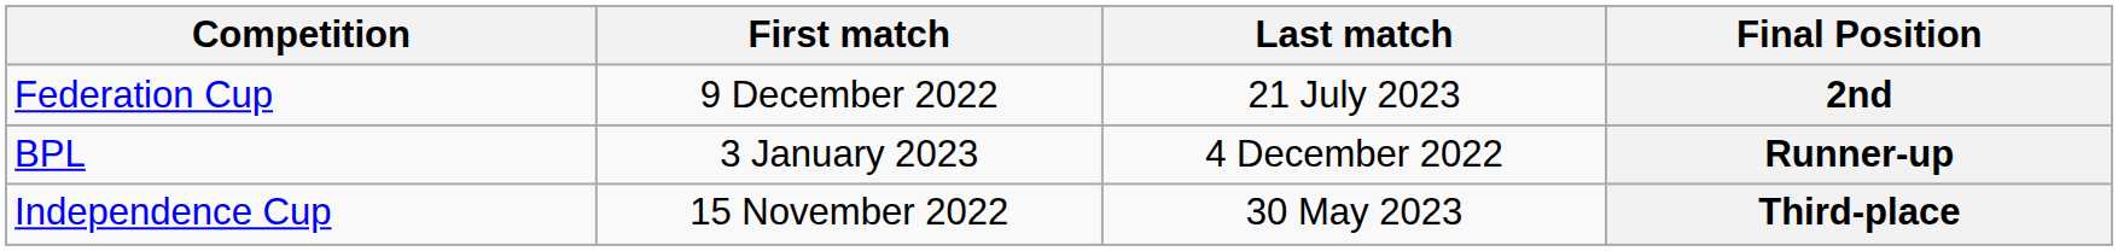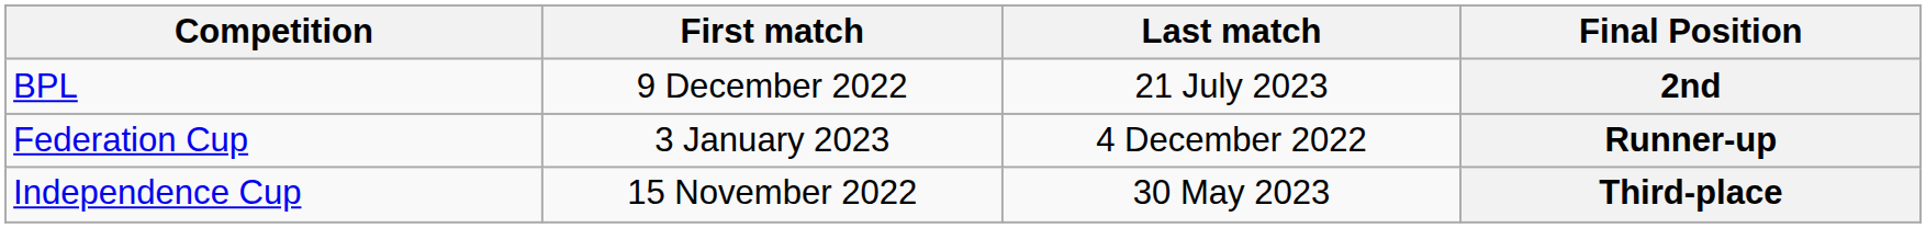2nd | Competition: Federation Cup -> BPL
Runner-up | Competition: BPL -> Federation Cup
